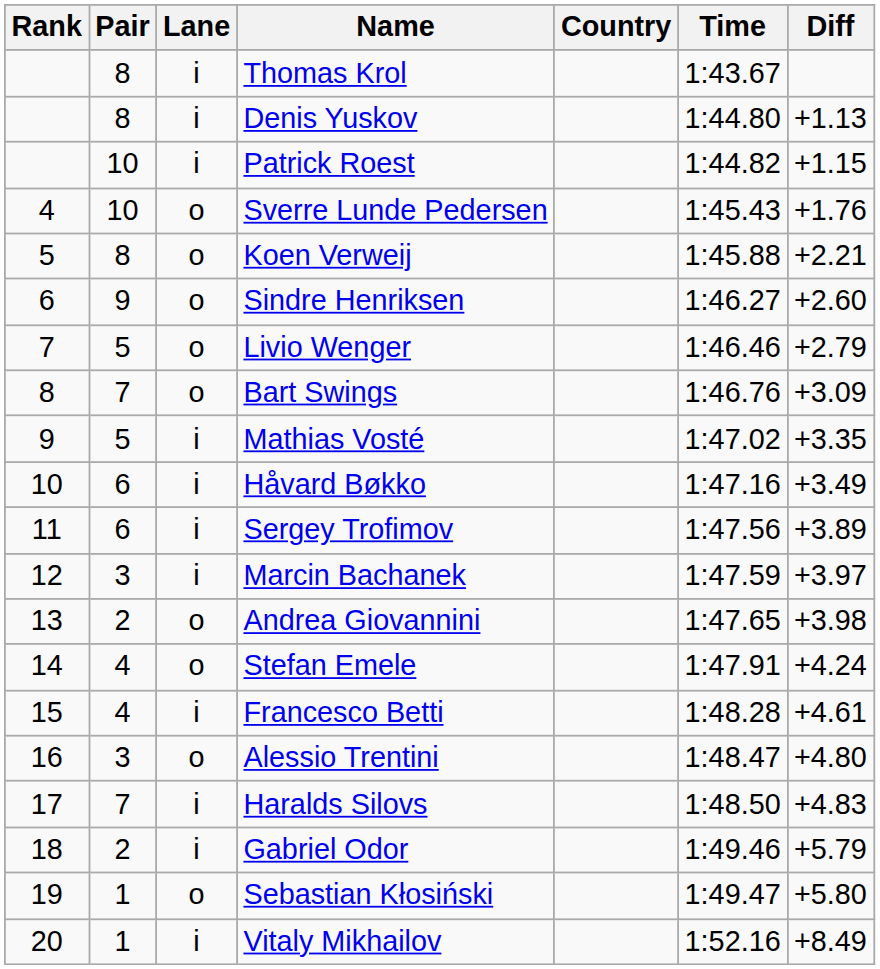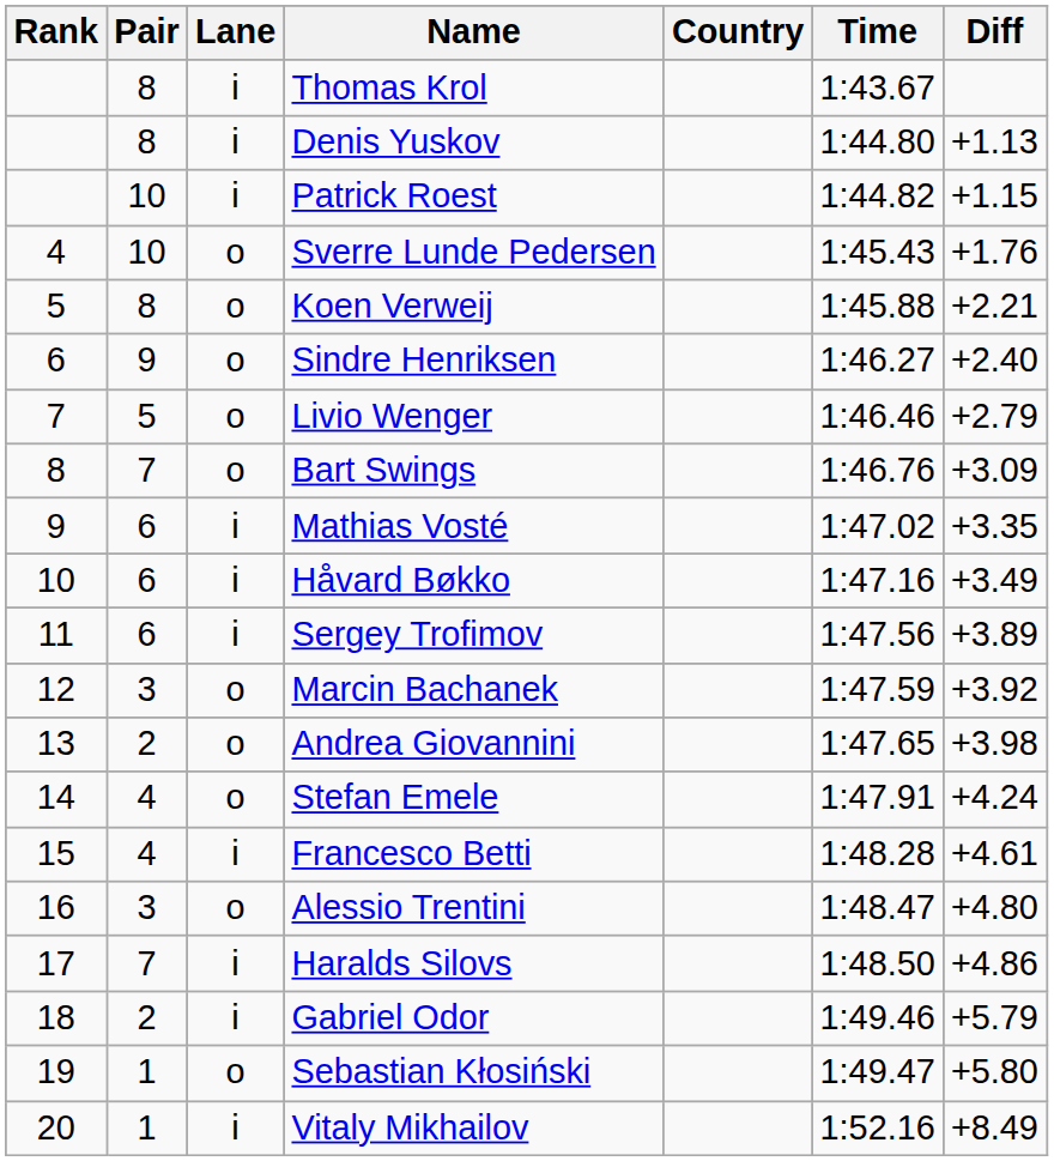Sindre Henriksen | Diff: +2.60 -> +2.40
Mathias Vosté | Pair: 5 -> 6
Marcin Bachanek | Lane: i -> o
Marcin Bachanek | Diff: +3.97 -> +3.92
Haralds Silovs | Diff: +4.83 -> +4.86
